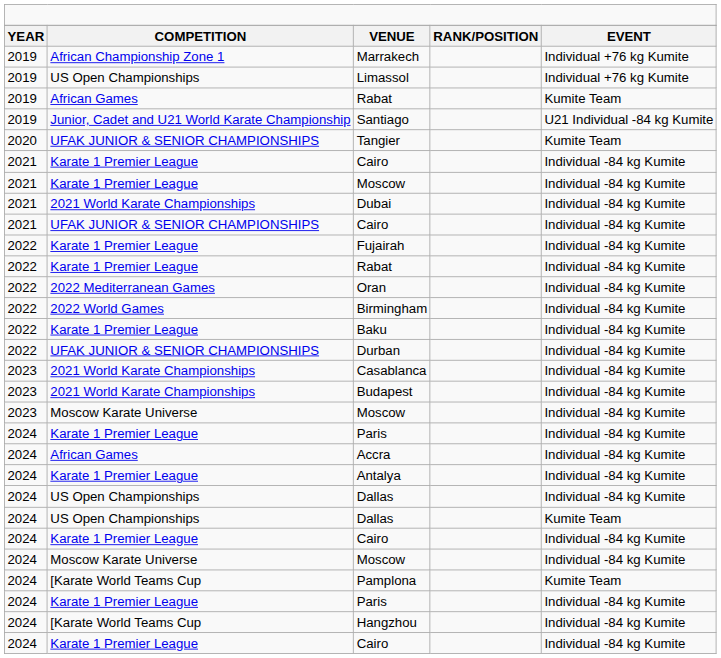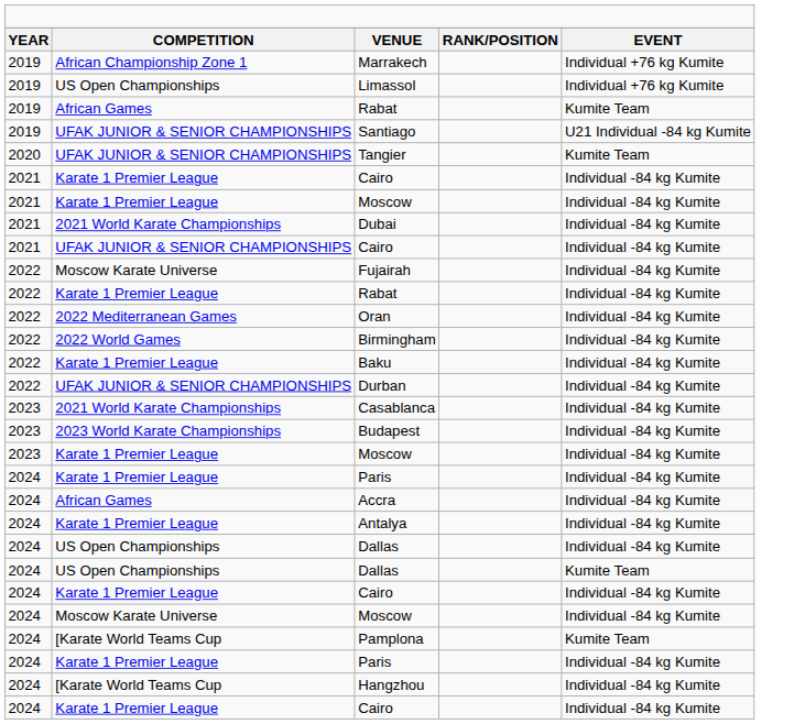Santiago | column 2: Junior, Cadet and U21 World Karate Championship -> UFAK JUNIOR & SENIOR CHAMPIONSHIPS
Fujairah | column 2: Karate 1 Premier League -> Moscow Karate Universe
Budapest | column 2: 2021 World Karate Championships -> 2023 World Karate Championships
2023 / Moscow | column 2: Moscow Karate Universe -> Karate 1 Premier League
